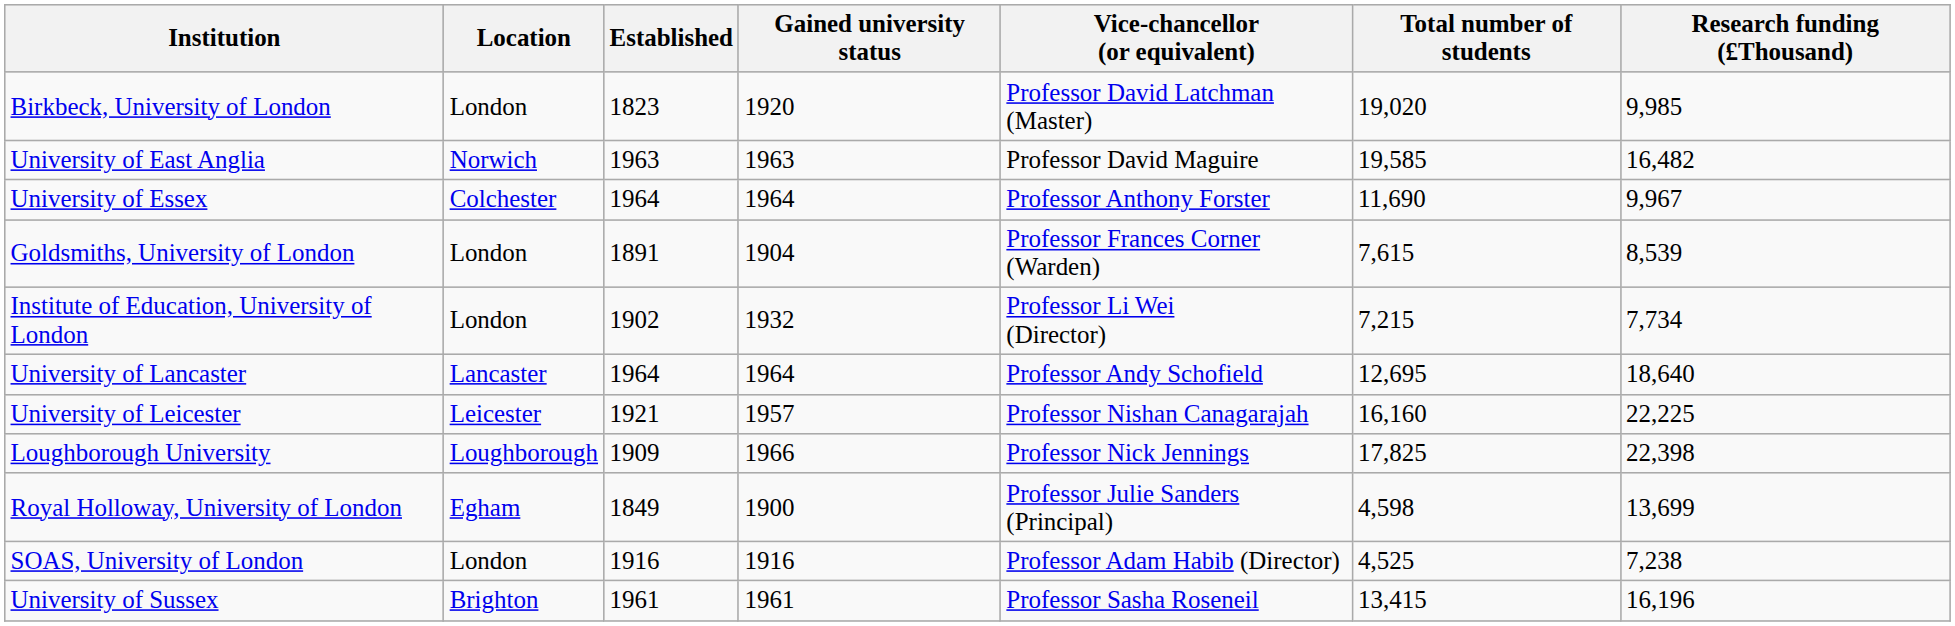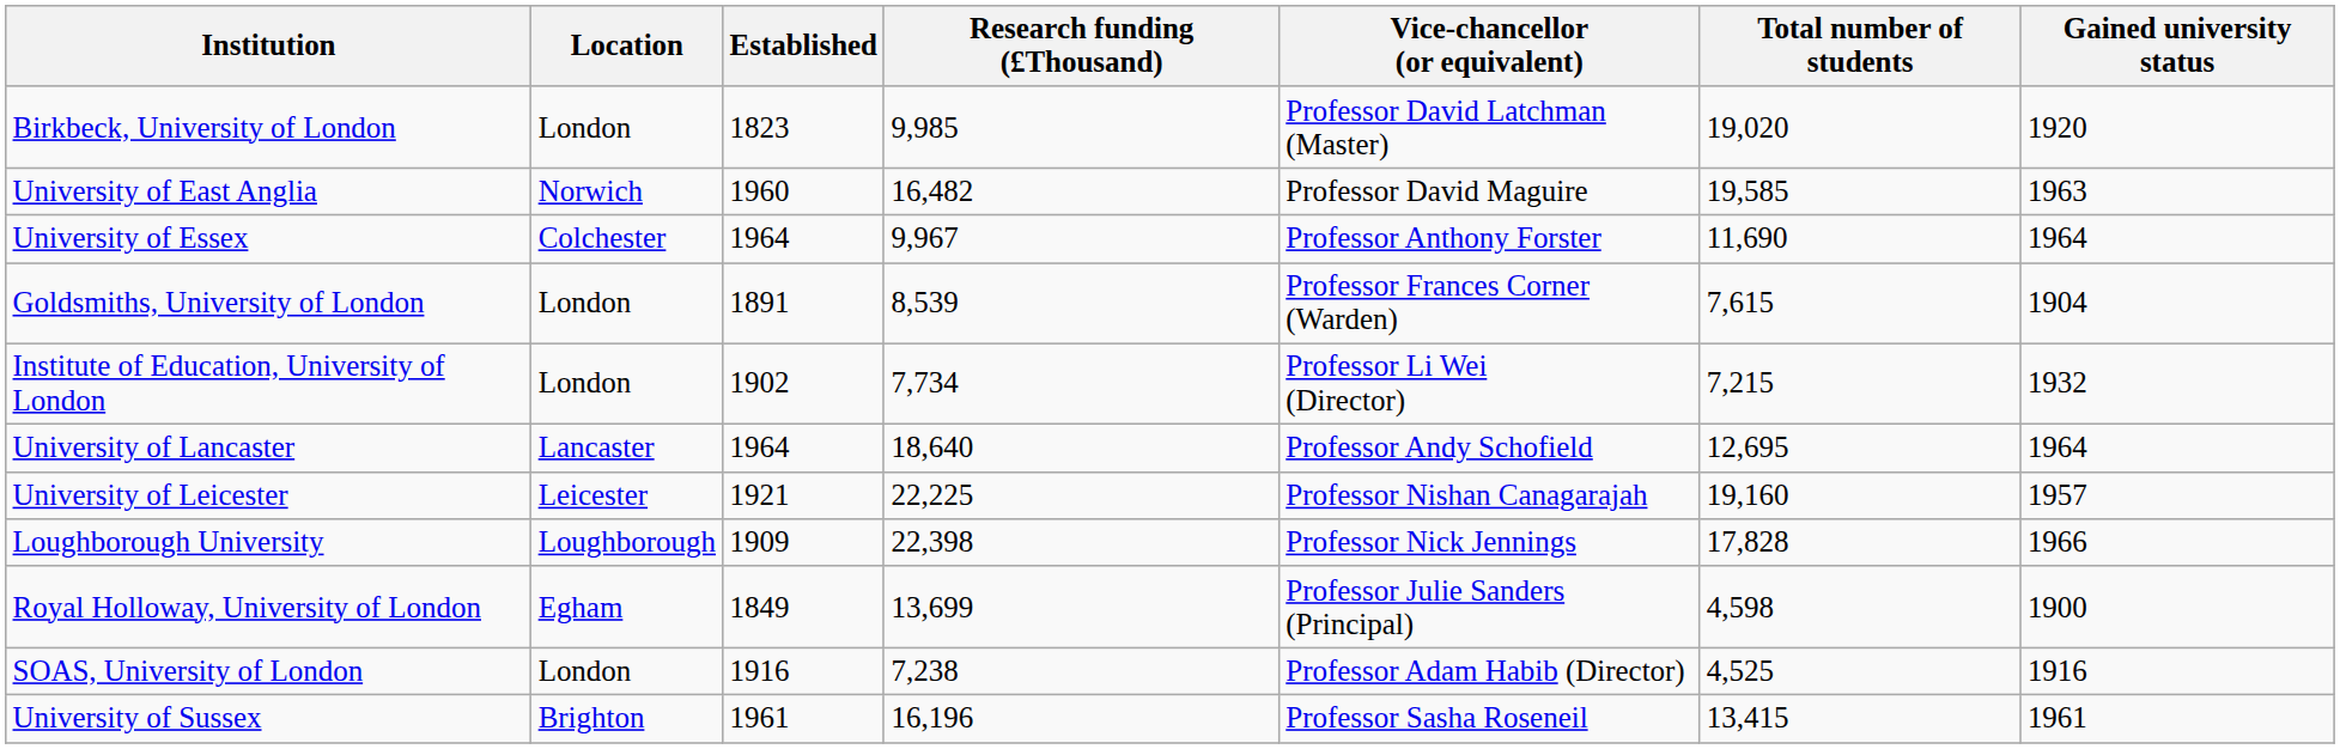columns swapped: Gained university status <-> Research funding (£Thousand)
University of East Anglia | Established: 1963 -> 1960
University of Leicester | Total number of students: 16,160 -> 19,160
Loughborough University | Total number of students: 17,825 -> 17,828
